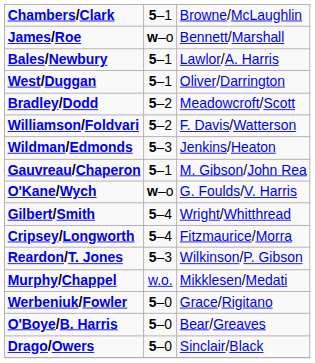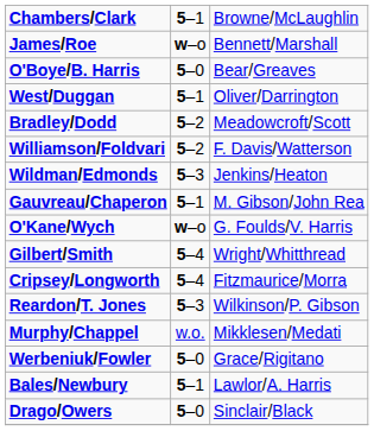rows swapped: Bales/Newbury <-> O'Boye/B. Harris
